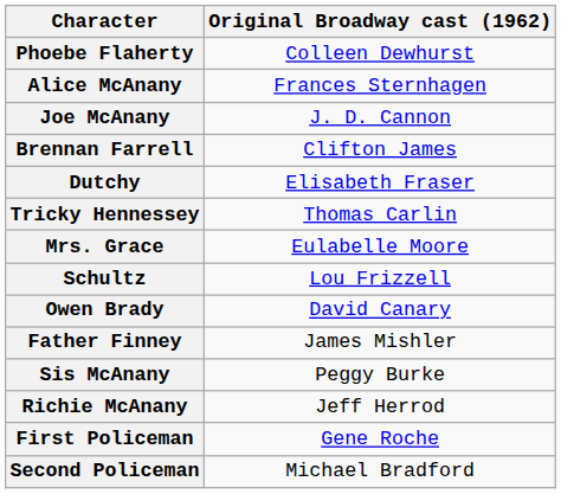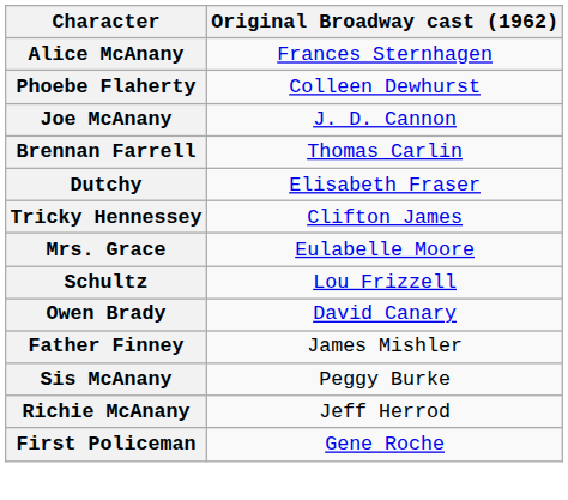rows swapped: Phoebe Flaherty <-> Alice McAnany
Brennan Farrell | Original Broadway cast (1962): Clifton James -> Thomas Carlin
Tricky Hennessey | Original Broadway cast (1962): Thomas Carlin -> Clifton James
- row: Second Policeman | Michael Bradford
